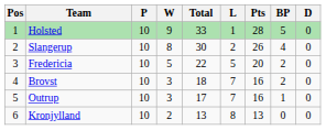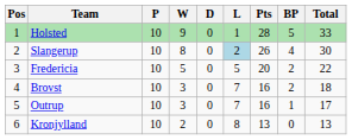columns swapped: D <-> Total
Slangerup | L: no background -> lightblue background
